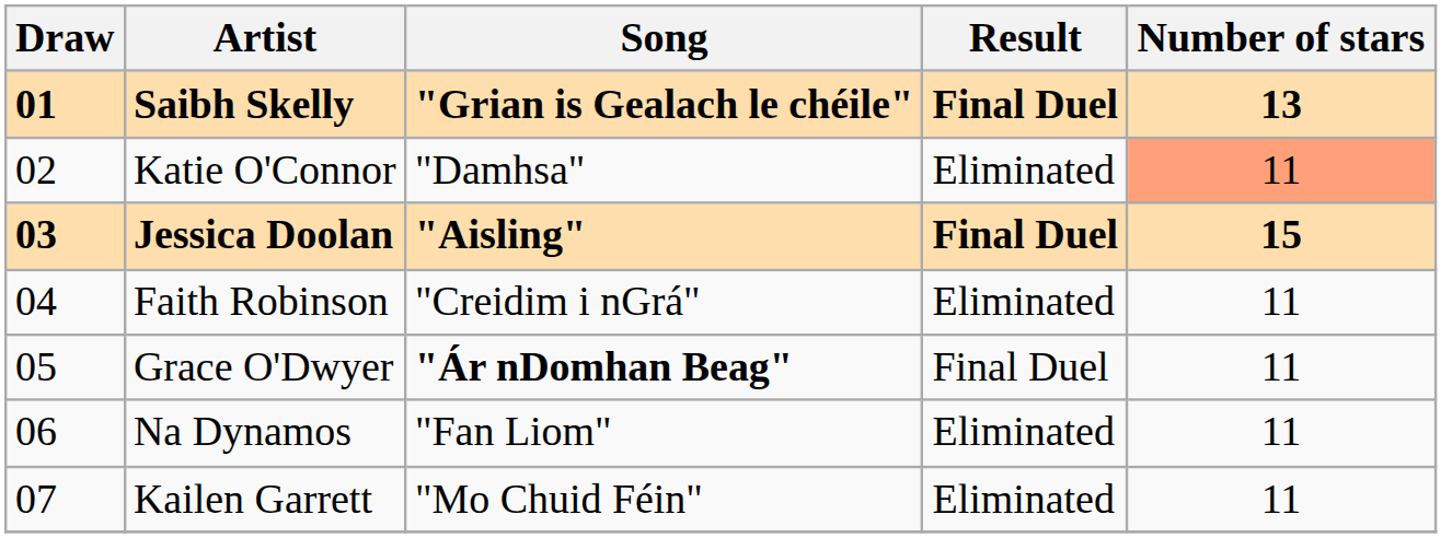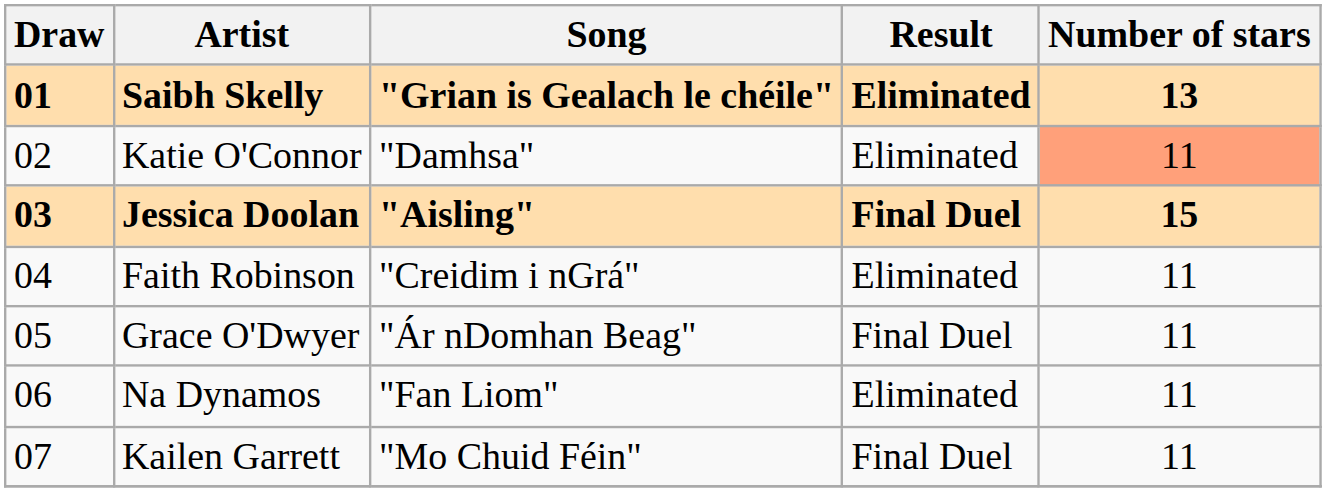Saibh Skelly | Result: Final Duel -> Eliminated
Grace O'Dwyer | Song: bold -> normal
Kailen Garrett | Result: Eliminated -> Final Duel
